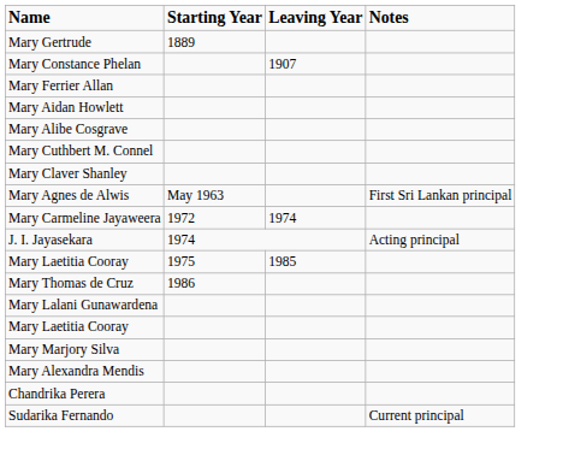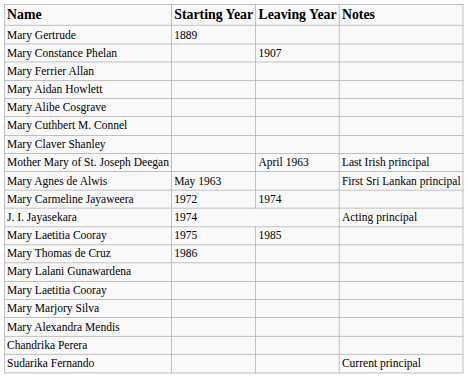+ row: Mother Mary of St. Joseph Deegan | April 1963 | Last Irish principal
